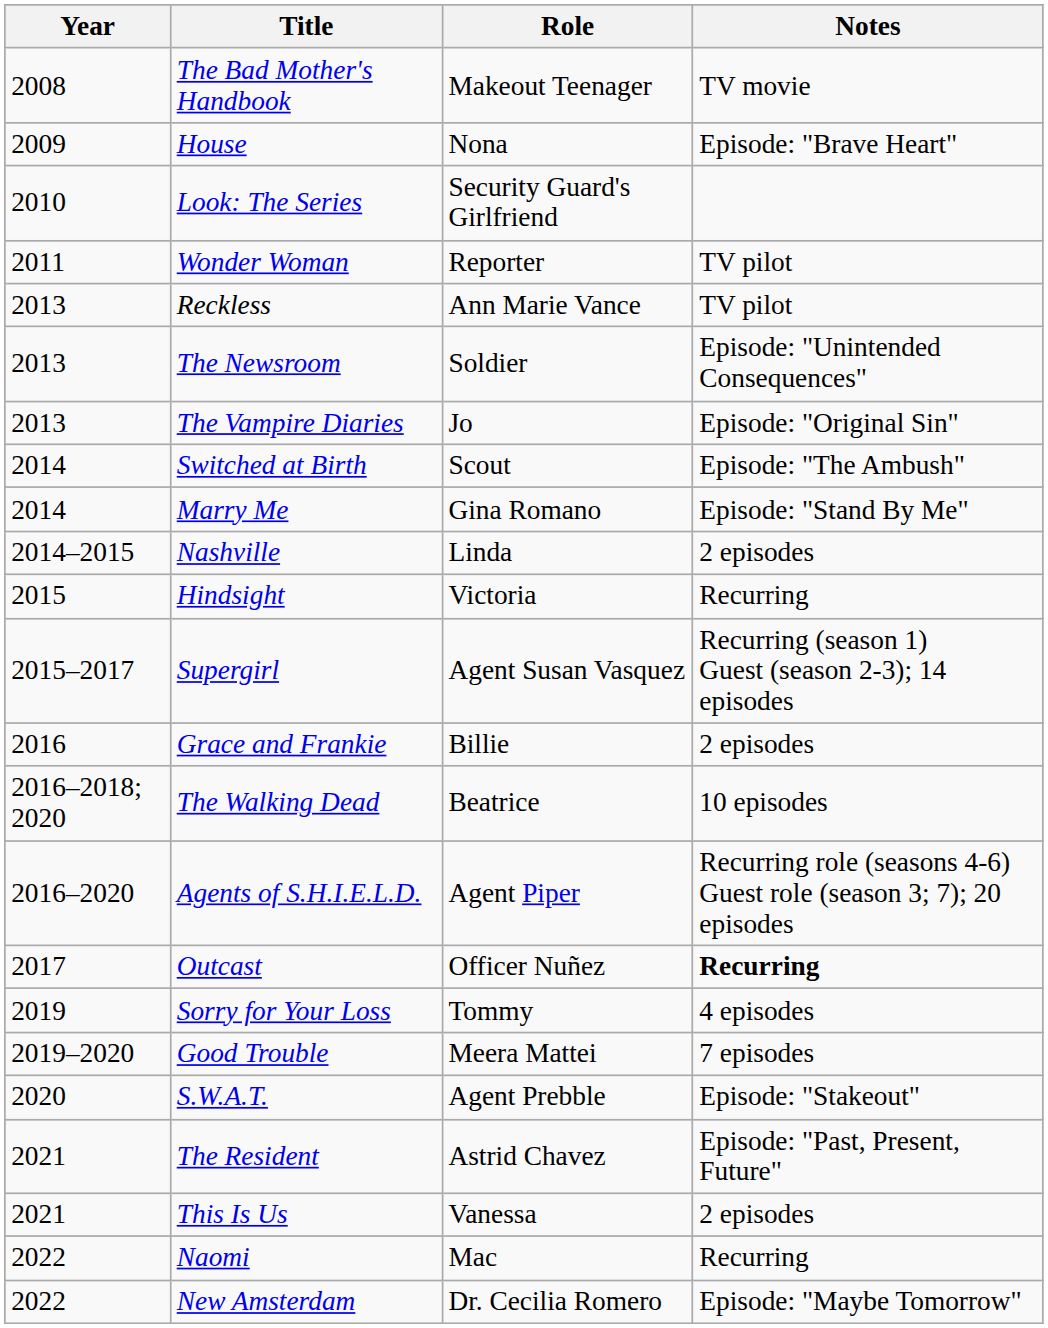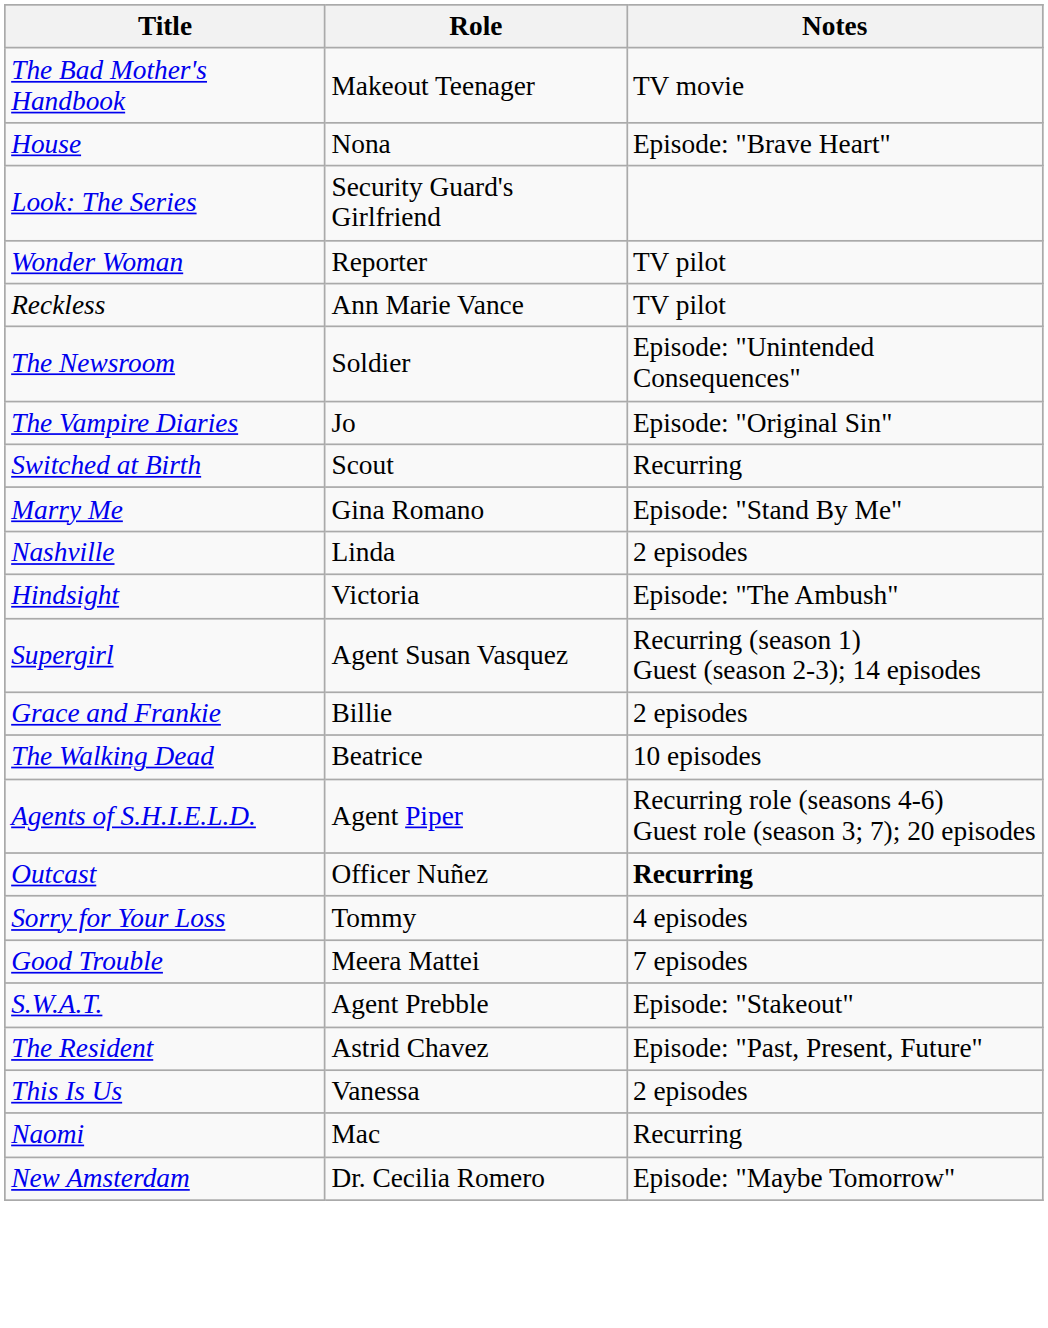- column: Year | 2008 | 2009 | 2010 | 2011 | 2013 | 2013 | 2013 | 2014 | 2014 | 2014–2015 | 2015 | 2015–2017 | 2016 | 2016–2018; 2020 | 2016–2020 | 2017 | 2019 | 2019–2020 | 2020 | 2021 | 2021 | 2022 | 2022
Switched at Birth | Notes: Episode: "The Ambush" -> Recurring
Hindsight | Notes: Recurring -> Episode: "The Ambush"
